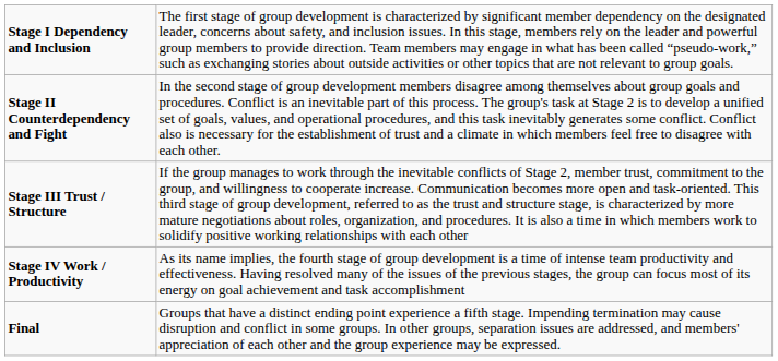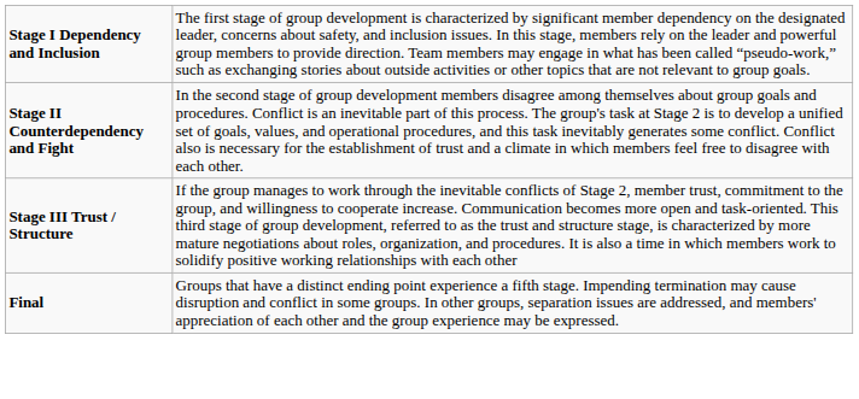- row: Stage IV Work / Productivity | As its name implies, the fourth stage of group development is a time of intense team productivity and effectiveness. Having resolved many of the issues of the previous stages, the group can focus most of its energy on goal achievement and task accomplishment
